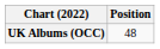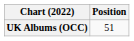UK Albums (OCC) | Position: 48 -> 51
